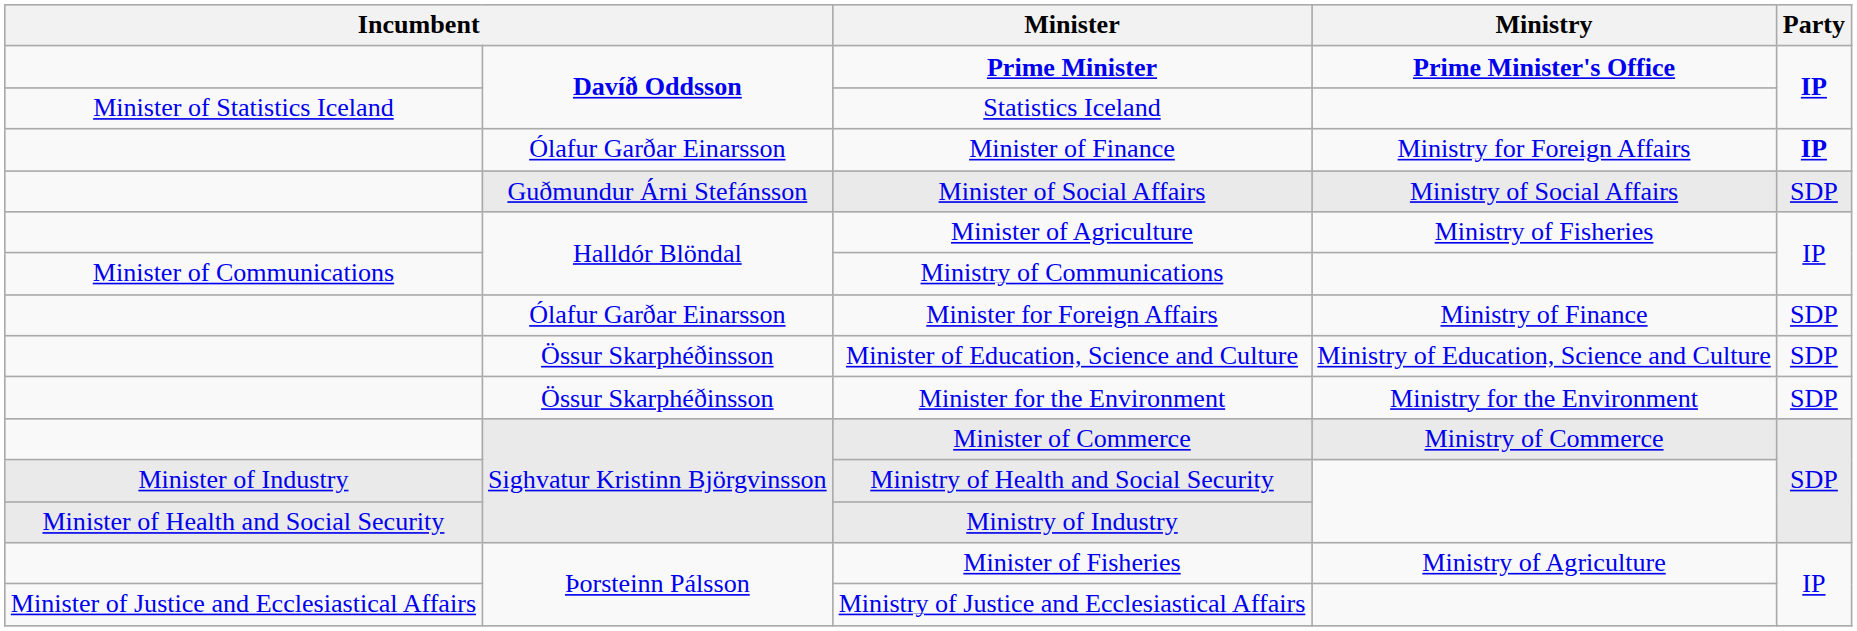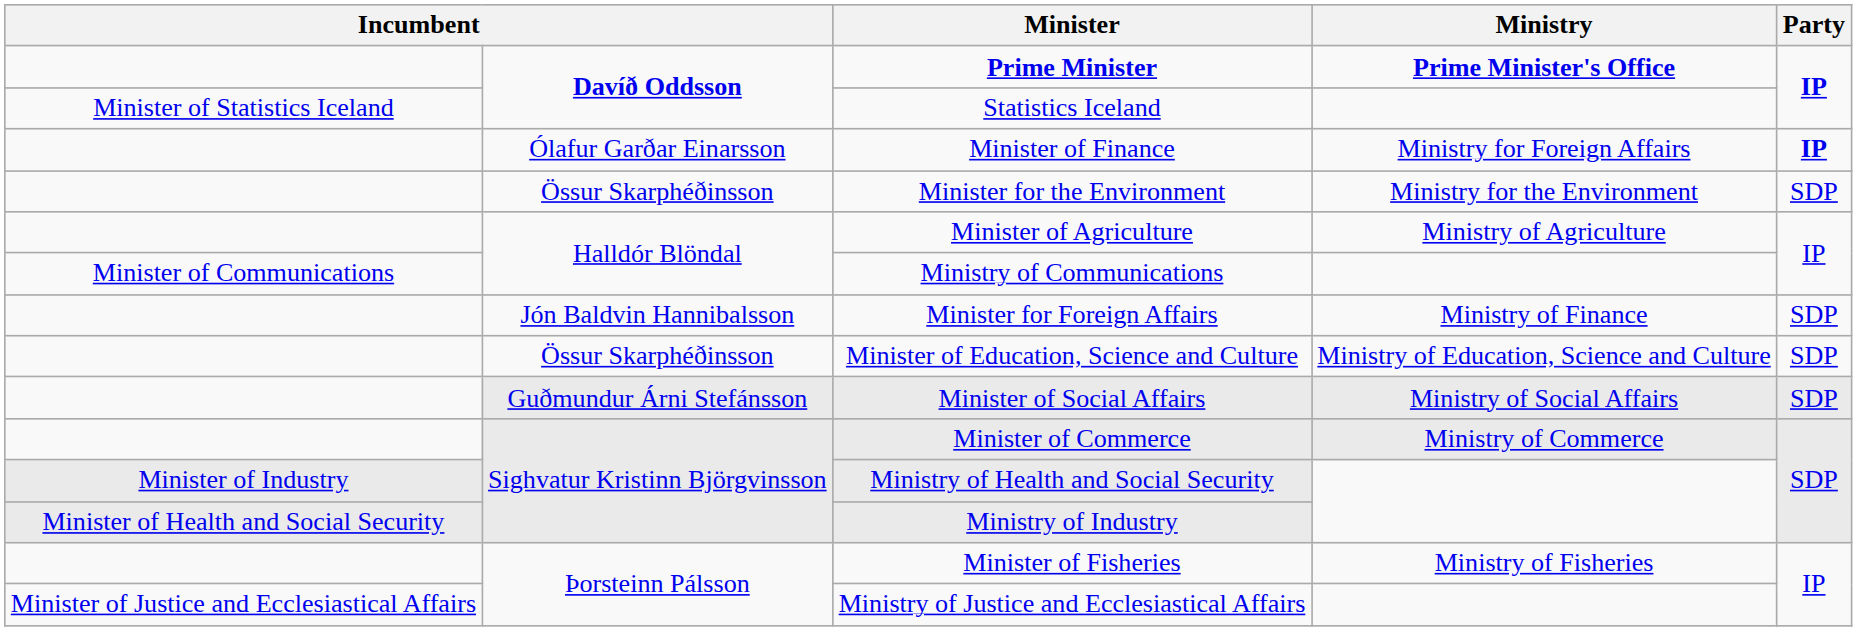rows swapped: Minister of Social Affairs <-> Minister for the Environment
Minister of Agriculture | Ministry: Ministry of Fisheries -> Ministry of Agriculture
Minister for Foreign Affairs | column 2: Ólafur Garðar Einarsson -> Jón Baldvin Hannibalsson
Minister of Fisheries | Ministry: Ministry of Agriculture -> Ministry of Fisheries
